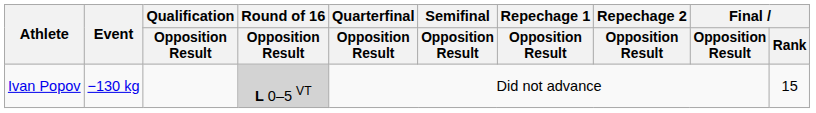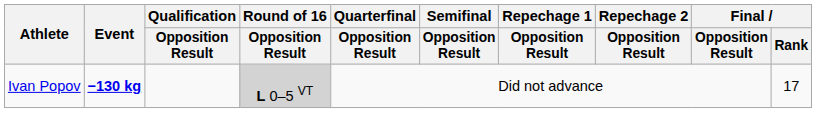Ivan Popov | Event: normal -> bold
Ivan Popov | Final / Rank: 15 -> 17
